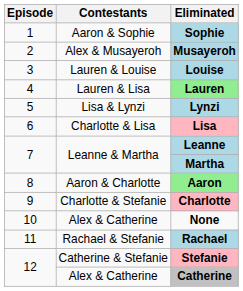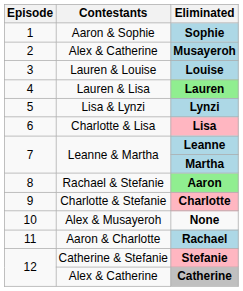Musayeroh | Contestants: Alex & Musayeroh -> Alex & Catherine
Aaron | Contestants: Aaron & Charlotte -> Rachael & Stefanie
None | Contestants: Alex & Catherine -> Alex & Musayeroh
Rachael | Contestants: Rachael & Stefanie -> Aaron & Charlotte
